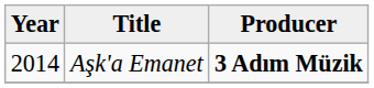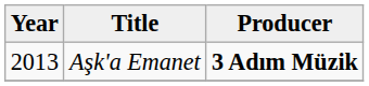Aşk'a Emanet | Year: 2014 -> 2013
